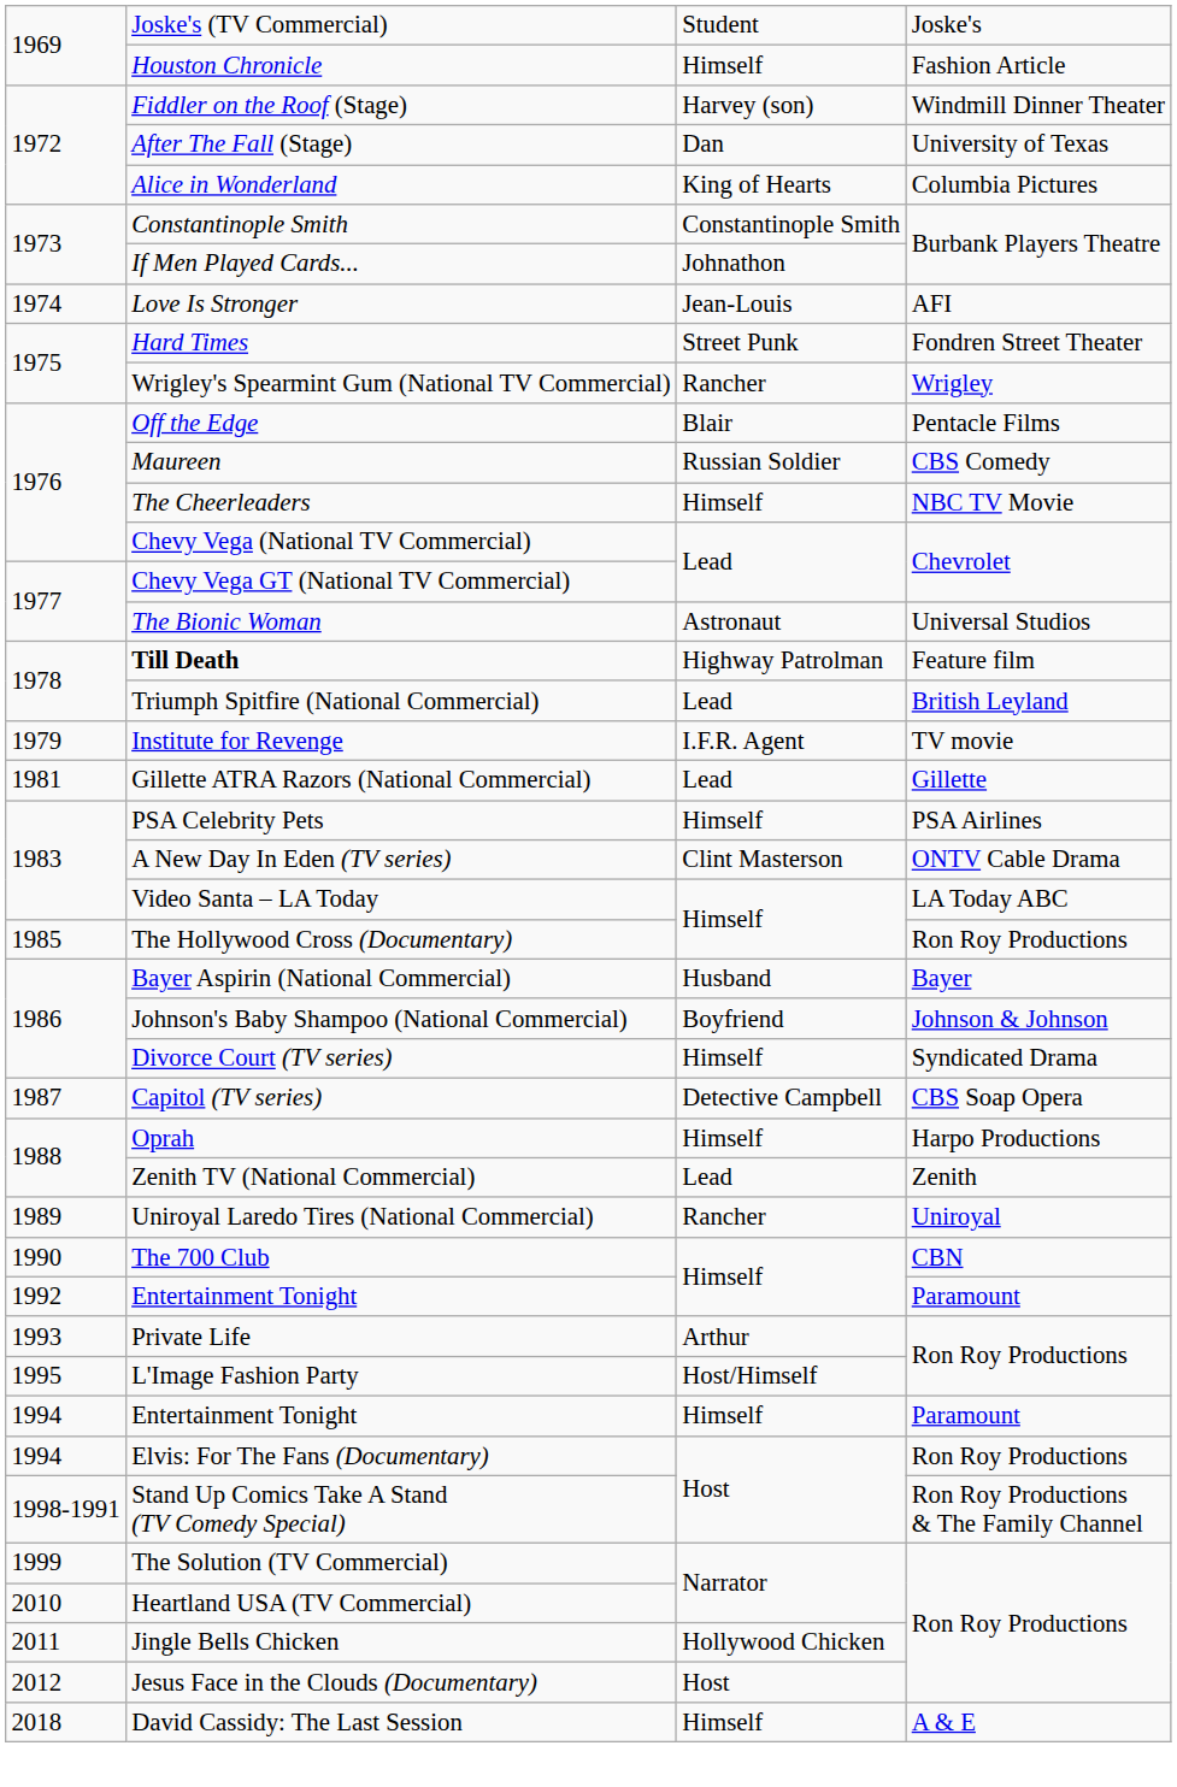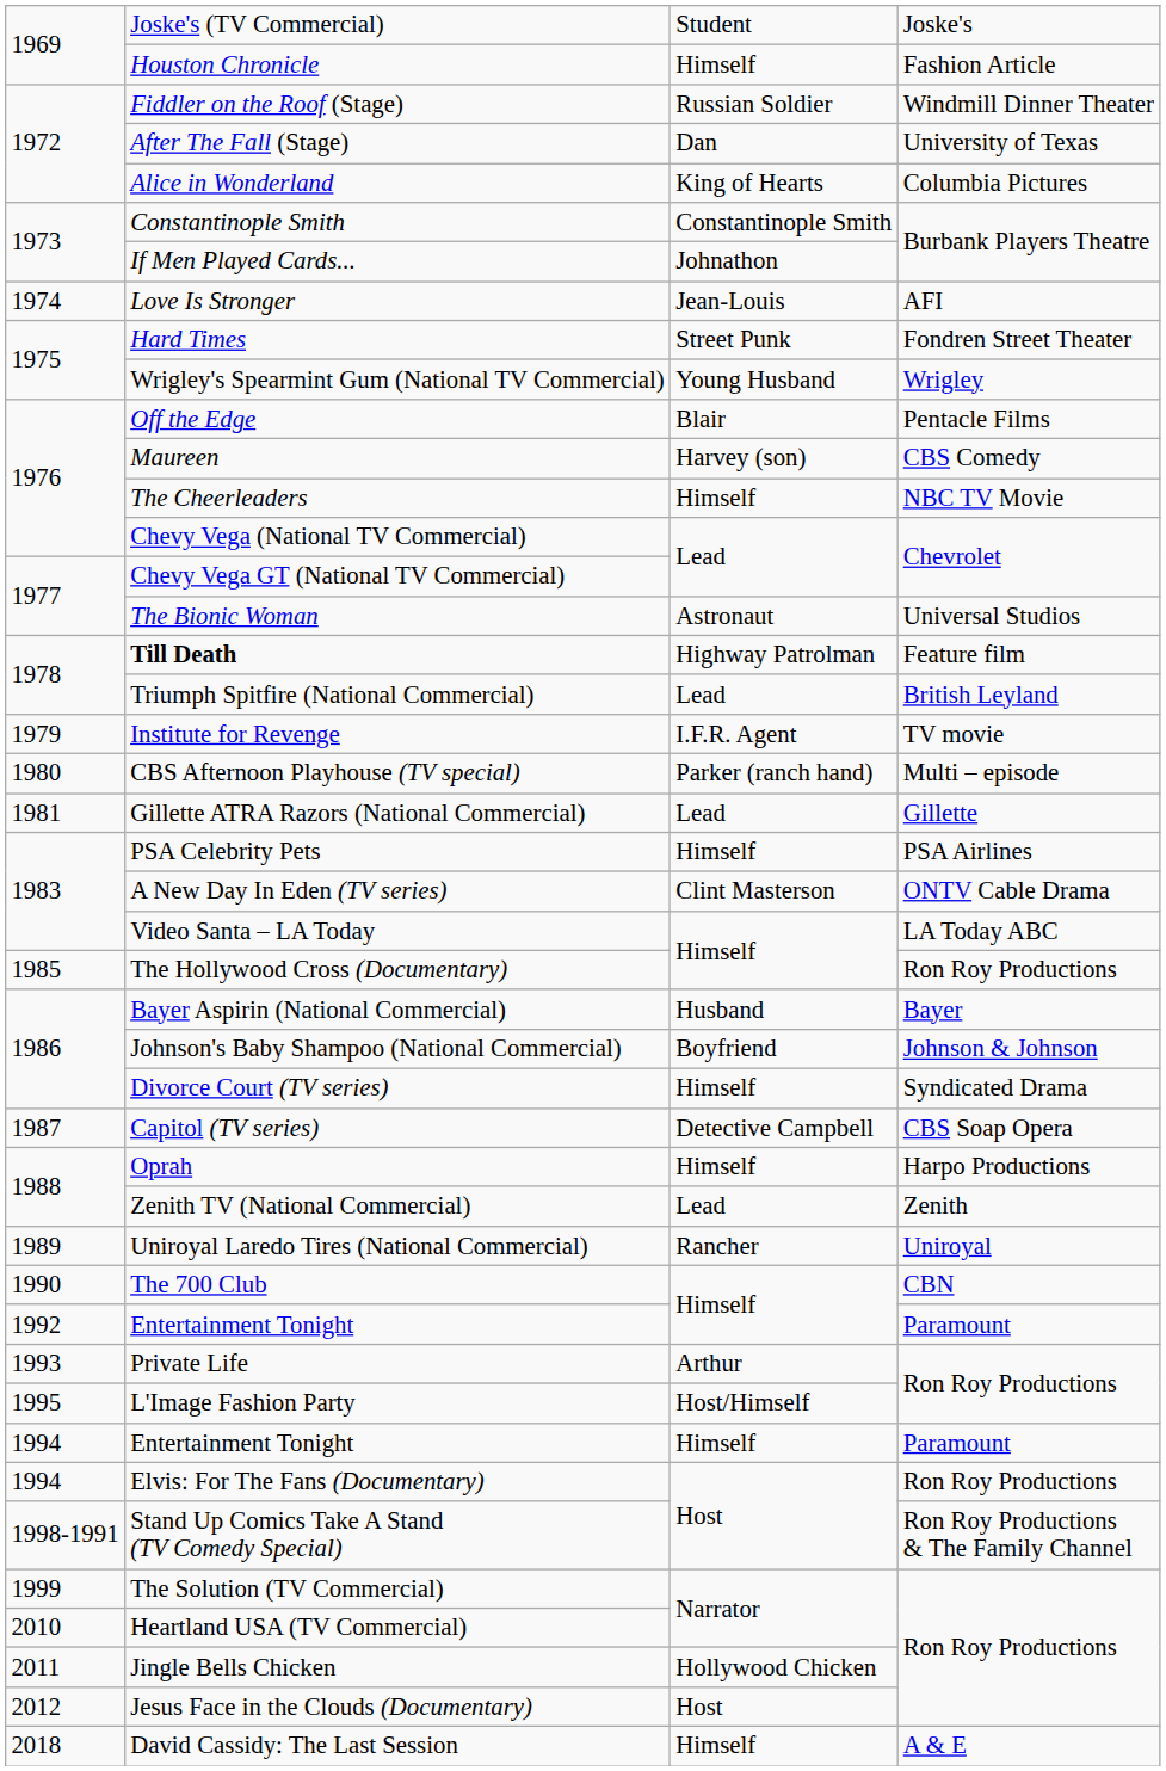Fiddler on the Roof (Stage) | column 3: Harvey (son) -> Russian Soldier
Wrigley's Spearmint Gum (National TV Commercial) | column 3: Rancher -> Young Husband
Maureen | column 3: Russian Soldier -> Harvey (son)
+ row: 1980 | CBS Afternoon Playhouse (TV special) | Parker (ranch hand) | Multi – episode
